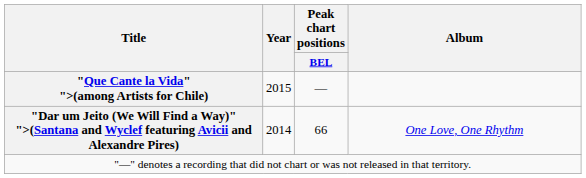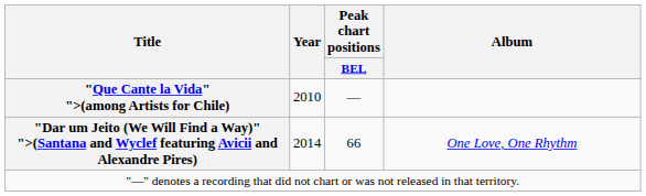"Que Cante la Vida" ">(among Artists for Chile) | Year: 2015 -> 2010
